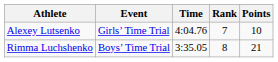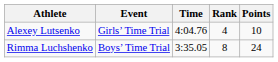Alexey Lutsenko | Rank: 7 -> 4
Rimma Luchshenko | Points: 21 -> 24
